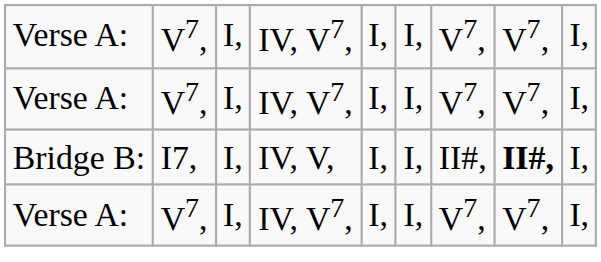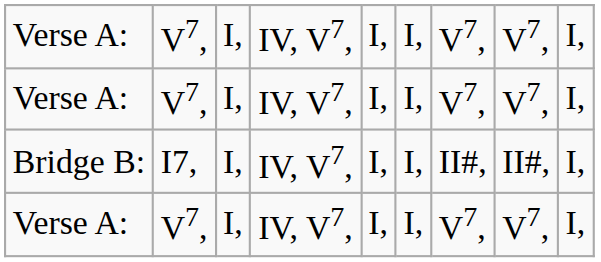Bridge B: | column 4: IV, V, -> IV, V7,
Bridge B: | column 8: bold -> normal
